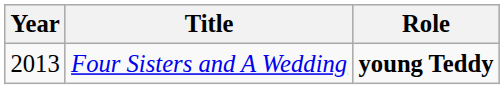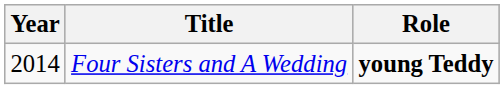Four Sisters and A Wedding | Year: 2013 -> 2014
